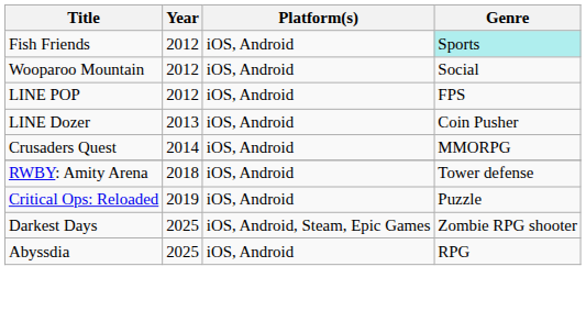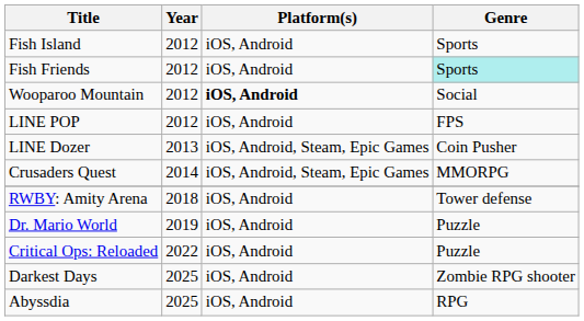+ row: Fish Island | 2012 | iOS, Android | Sports
Wooparoo Mountain | Platform(s): normal -> bold
LINE Dozer | Platform(s): iOS, Android -> iOS, Android, Steam, Epic Games
Crusaders Quest | Platform(s): iOS, Android -> iOS, Android, Steam, Epic Games
+ row: Dr. Mario World | 2019 | iOS, Android | Puzzle
Critical Ops: Reloaded | Year: 2019 -> 2022
Darkest Days | Platform(s): iOS, Android, Steam, Epic Games -> iOS, Android
